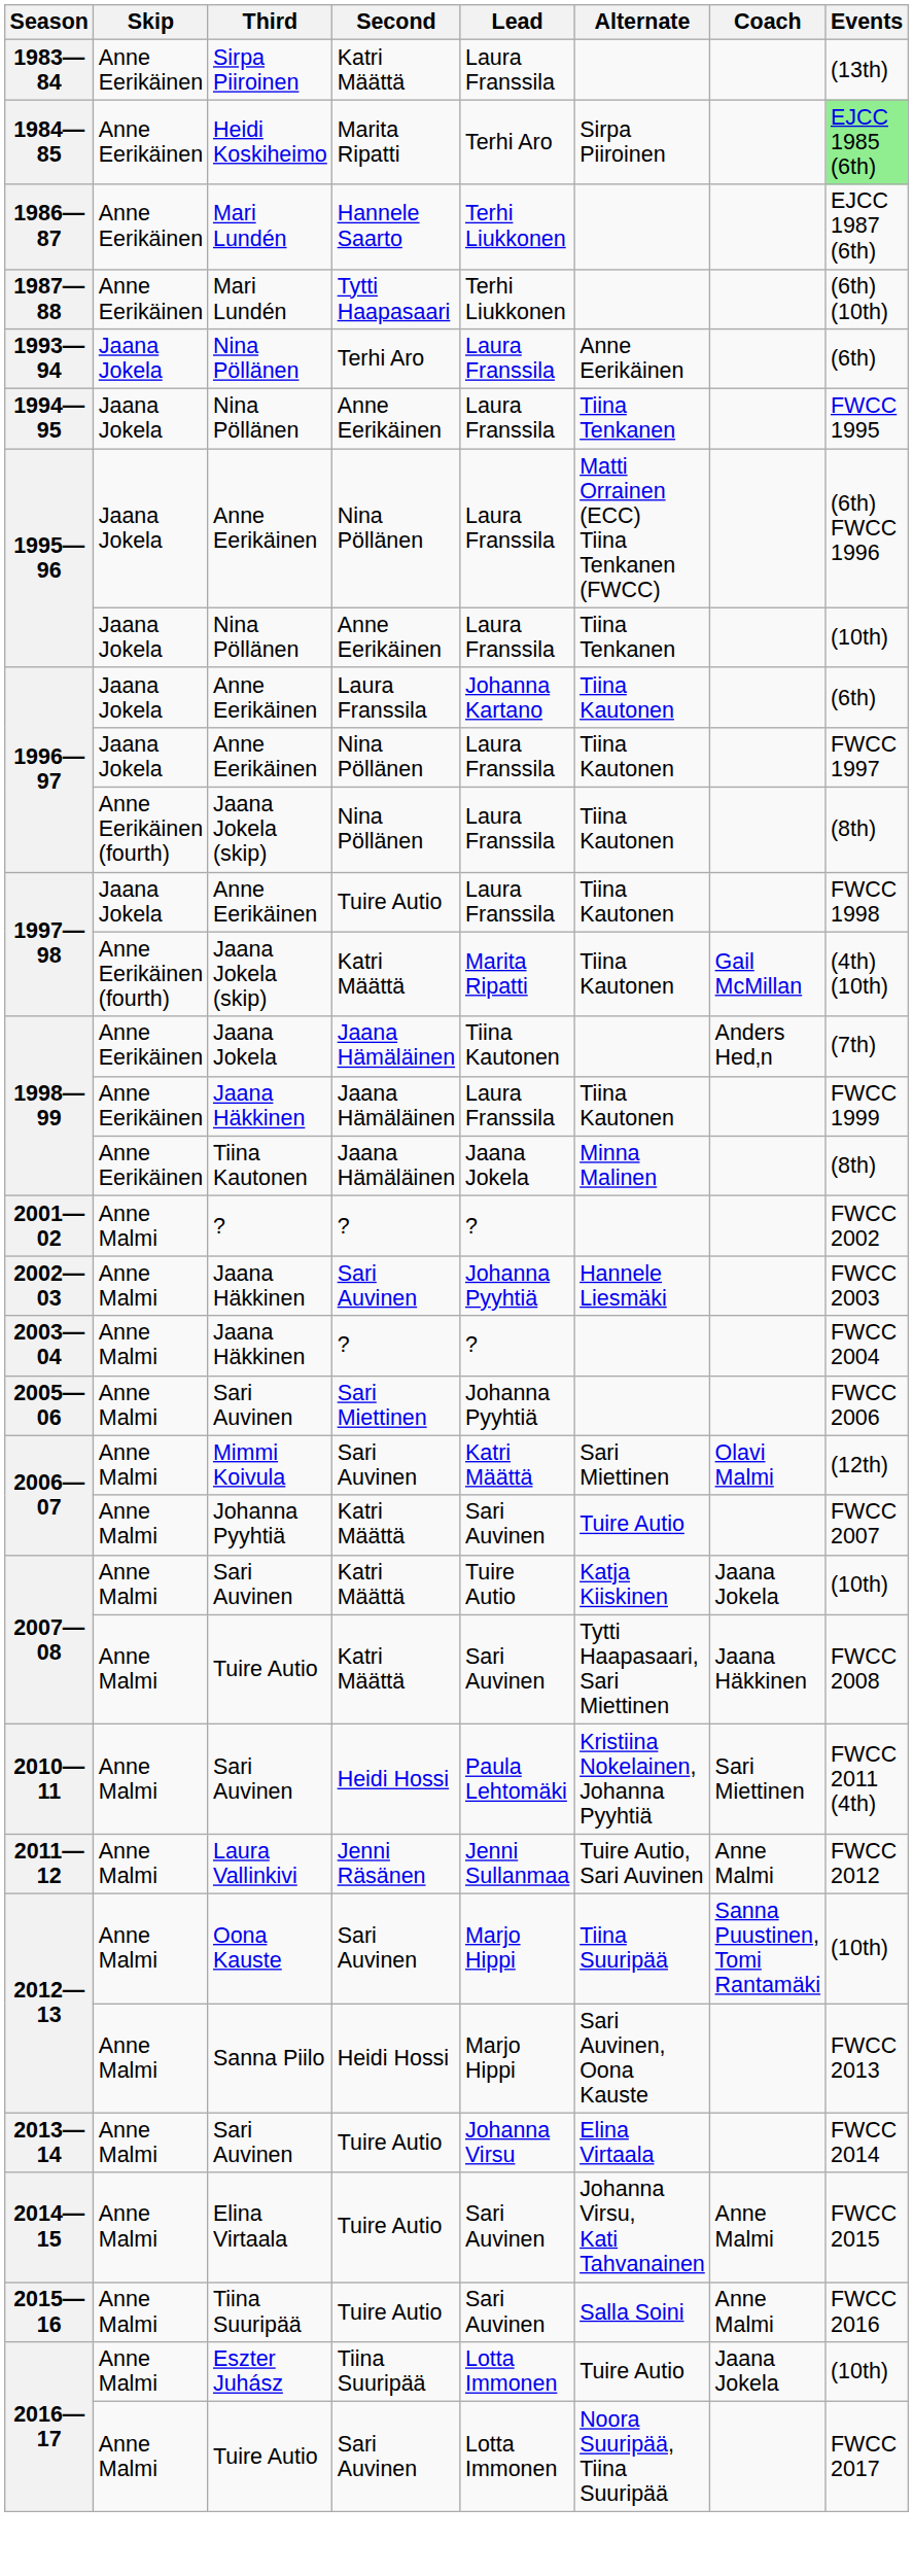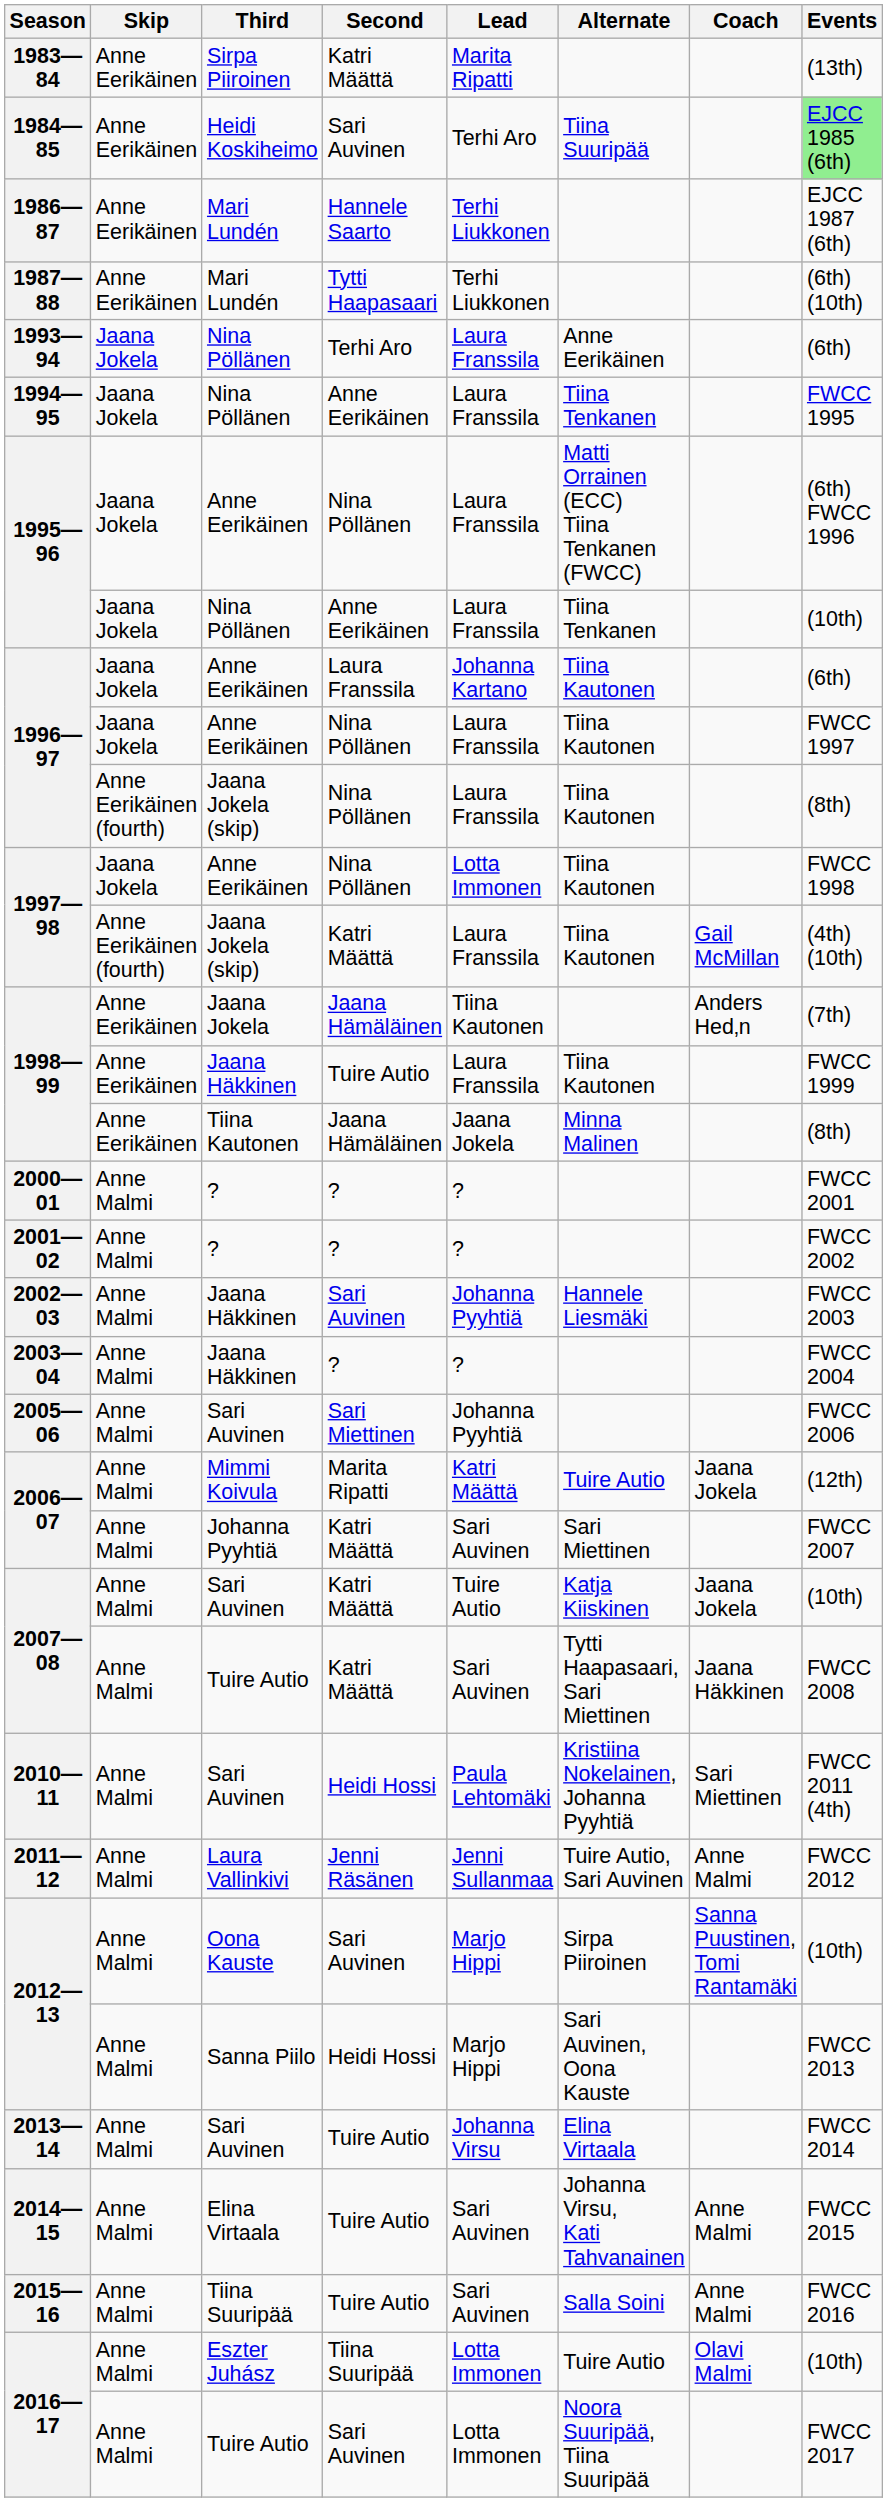1983—84 | Lead: Laura Franssila -> Marita Ripatti
1984—85 | Second: Marita Ripatti -> Sari Auvinen
1984—85 | Alternate: Sirpa Piiroinen -> Tiina Suuripää
1997—98 / Anne Eerikäinen | Second: Tuire Autio -> Nina Pöllänen
1997—98 / Anne Eerikäinen | Lead: Laura Franssila -> Lotta Immonen
1997—98 / Jaana Jokela (skip) | Lead: Marita Ripatti -> Laura Franssila
1998—99 / Jaana Häkkinen | Second: Jaana Hämäläinen -> Tuire Autio
+ row: 2000—01 | Anne Malmi | ? | ? | ? | FWCC 2001
2006—07 / Mimmi Koivula | Second: Sari Auvinen -> Marita Ripatti
2006—07 / Mimmi Koivula | Alternate: Sari Miettinen -> Tuire Autio
2006—07 / Mimmi Koivula | Coach: Olavi Malmi -> Jaana Jokela
2006—07 / Johanna Pyyhtiä | Alternate: Tuire Autio -> Sari Miettinen
2012—13 / Oona Kauste | Alternate: Tiina Suuripää -> Sirpa Piiroinen
2016—17 / Eszter Juhász | Coach: Jaana Jokela -> Olavi Malmi
